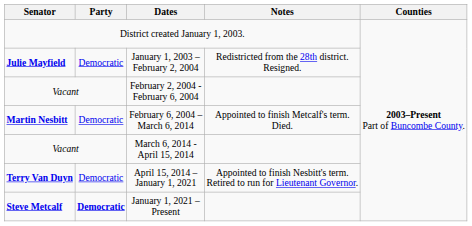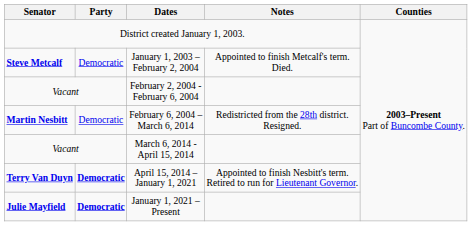January 1, 2003 – February 2, 2004 | Senator: Julie Mayfield -> Steve Metcalf
January 1, 2003 – February 2, 2004 | Notes: Redistricted from the 28th district. Resigned. -> Appointed to finish Metcalf's term. Died.
February 6, 2004 – March 6, 2014 | Notes: Appointed to finish Metcalf's term. Died. -> Redistricted from the 28th district. Resigned.
April 15, 2014 – January 1, 2021 | Party: normal -> bold
January 1, 2021 – Present | Senator: Steve Metcalf -> Julie Mayfield
